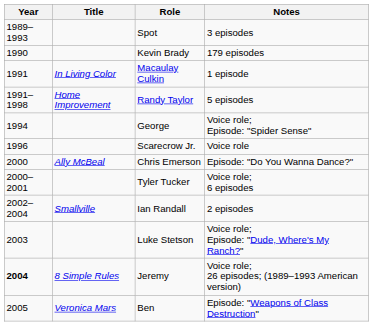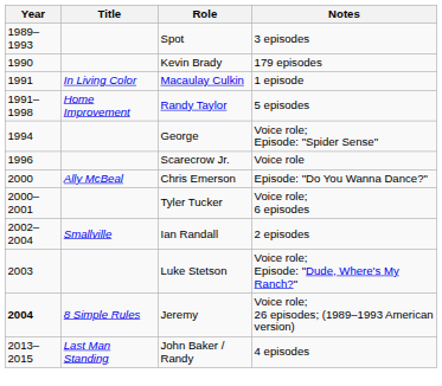- row: 2005 | Veronica Mars | Ben | Episode: "Weapons of Class Destruction"
+ row: 2013–2015 | Last Man Standing | John Baker / Randy | 4 episodes
